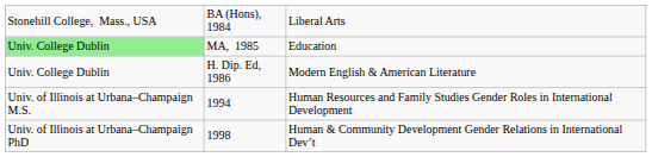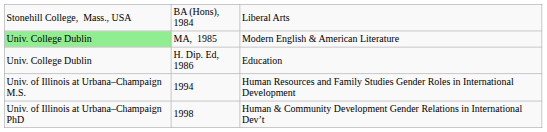MA, 1985 | column 3: Education -> Modern English & American Literature
H. Dip. Ed, 1986 | column 3: Modern English & American Literature -> Education
